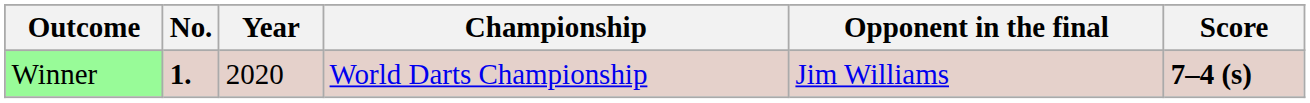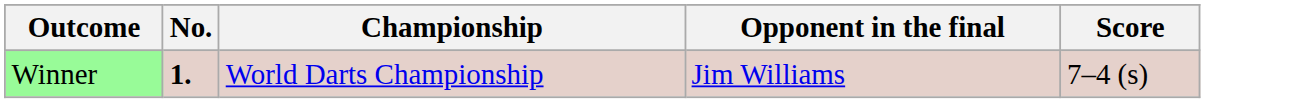- column: Year | 2020
Winner | Score: bold -> normal
